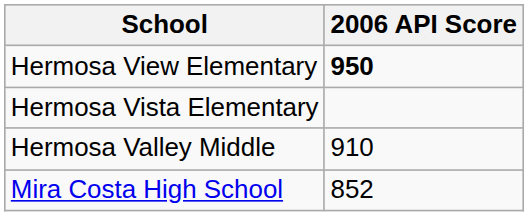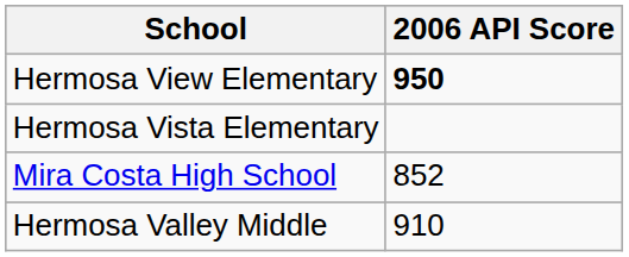rows swapped: Hermosa Valley Middle <-> Mira Costa High School
